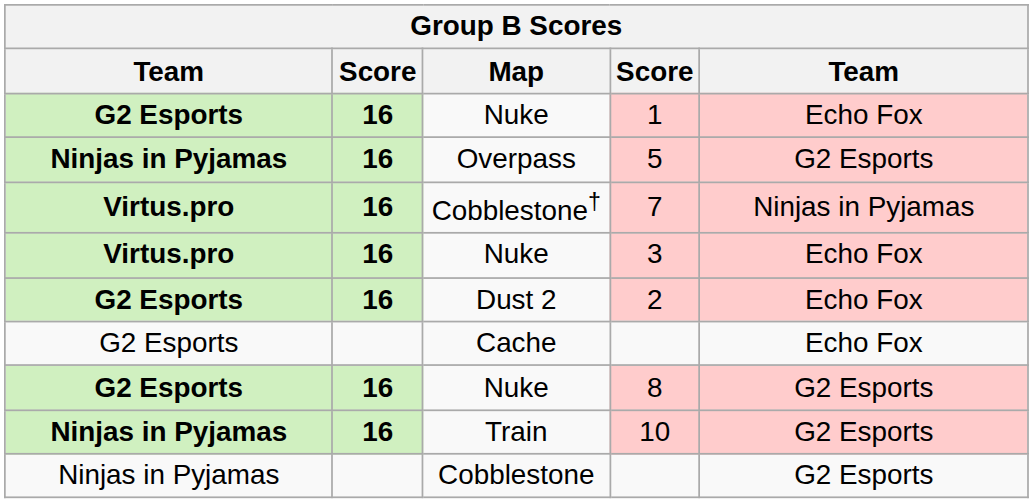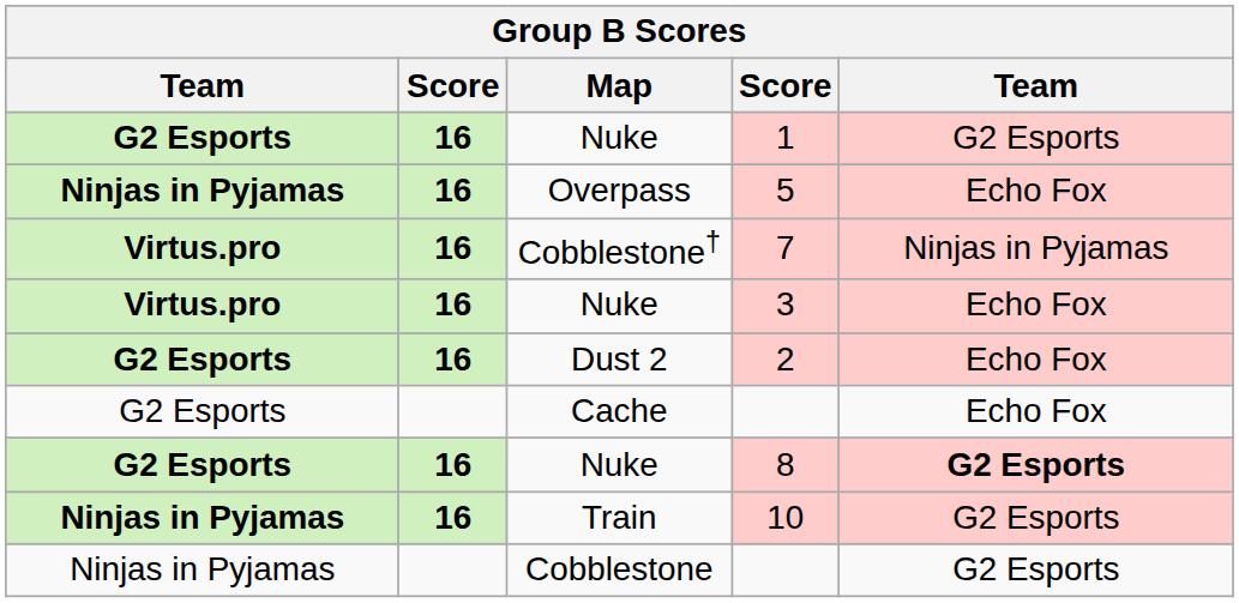1 | column 5: Echo Fox -> G2 Esports
5 | column 5: G2 Esports -> Echo Fox
8 | column 5: normal -> bold
